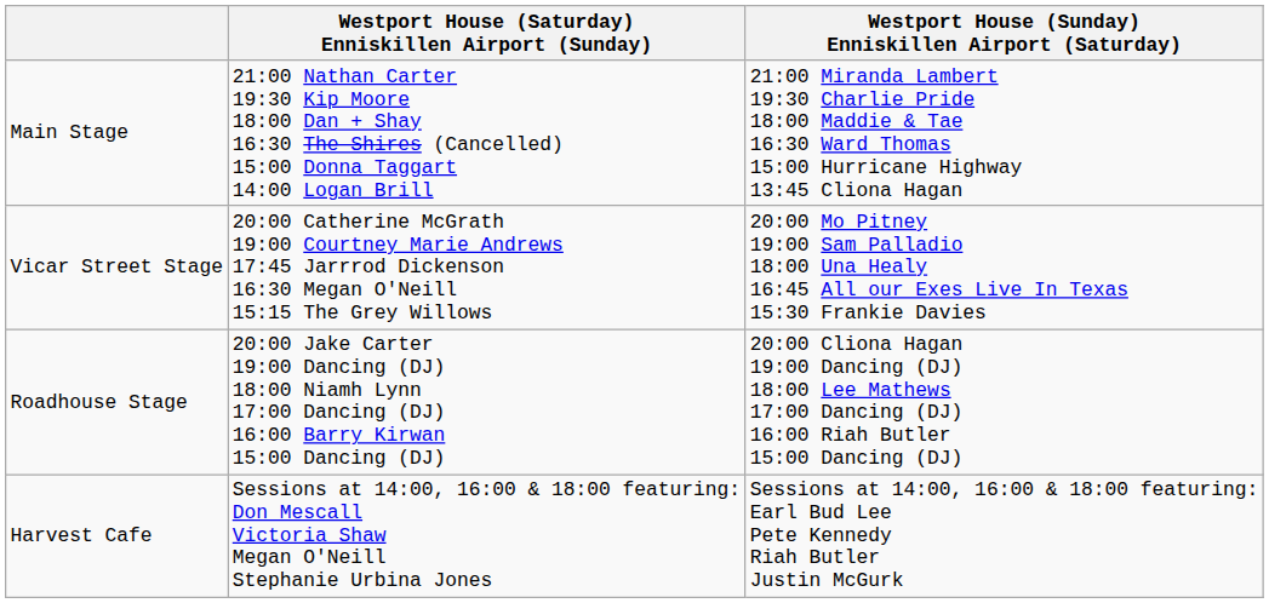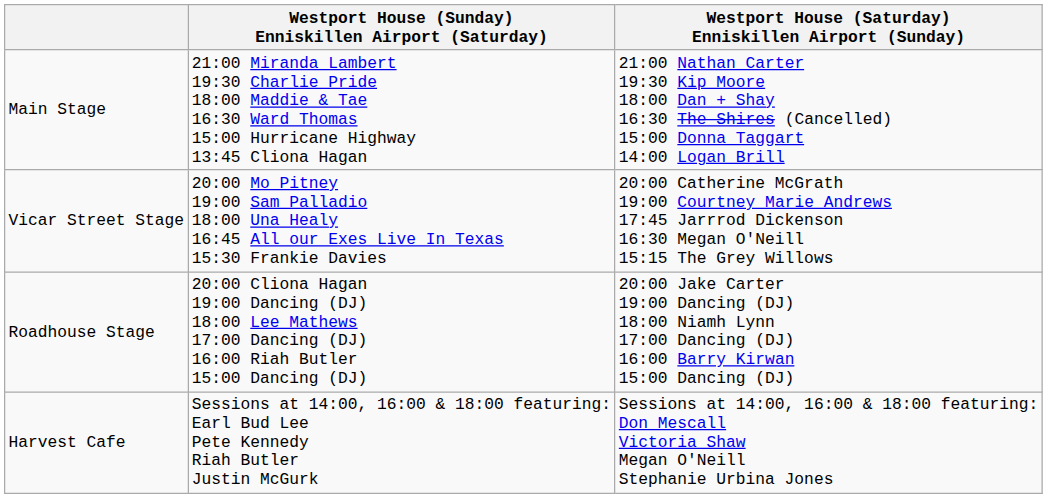columns swapped: Westport House (Saturday) Enniskillen Airport (Sunday) <-> Westport House (Sunday) Enniskillen Airport (Saturday)
